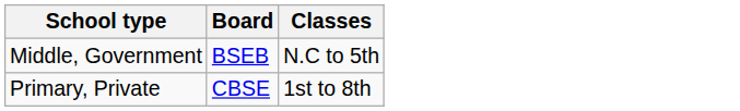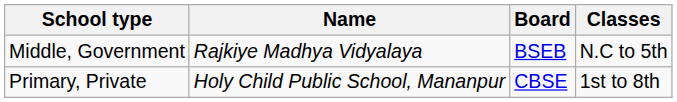+ column: Name | Rajkiye Madhya Vidyalaya | Holy Child Public School, Mananpur
